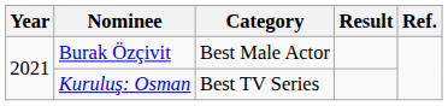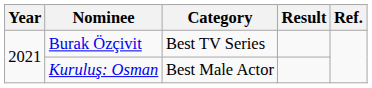Burak Özçivit | Category: Best Male Actor -> Best TV Series
Kuruluş: Osman | Category: Best TV Series -> Best Male Actor
